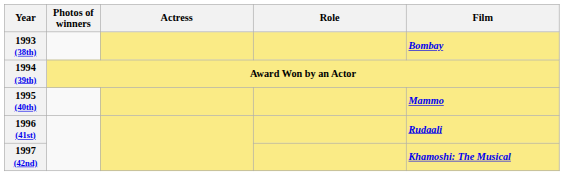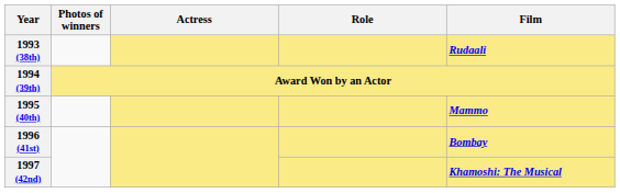1993 (38th) | Film: Bombay -> Rudaali
1996 (41st) | Film: Rudaali -> Bombay
